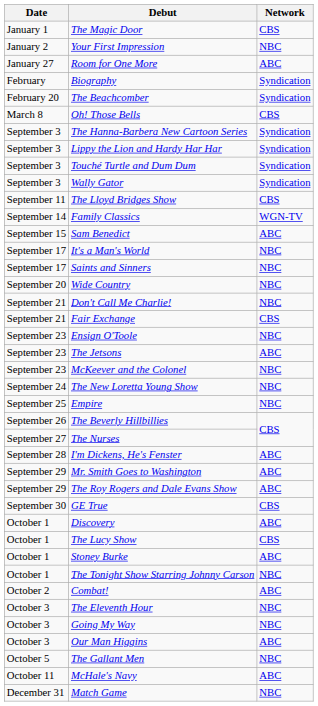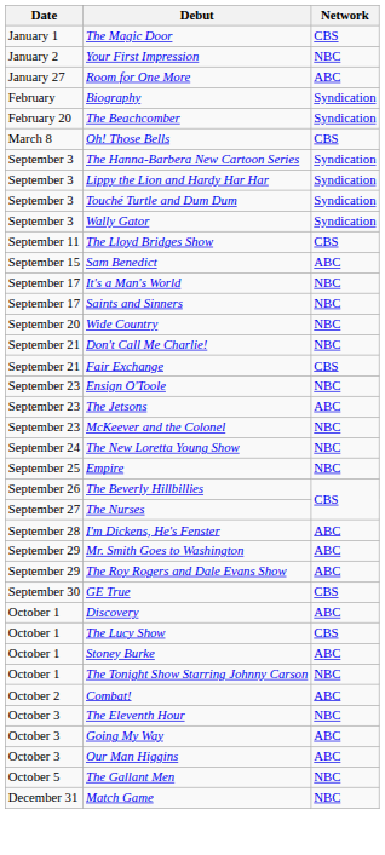- row: September 14 | Family Classics | WGN-TV
Going My Way | Network: NBC -> ABC
- row: October 11 | McHale's Navy | ABC
